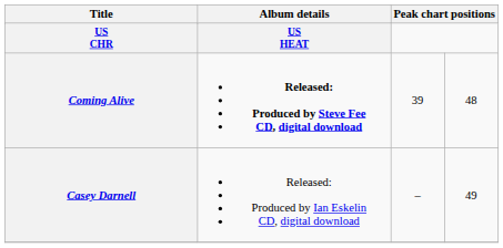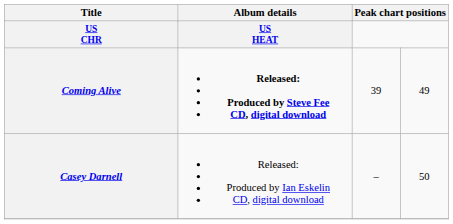Coming Alive | column 4: 48 -> 49
Casey Darnell | column 4: 49 -> 50
